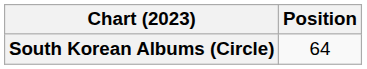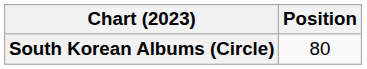South Korean Albums (Circle) | Position: 64 -> 80
